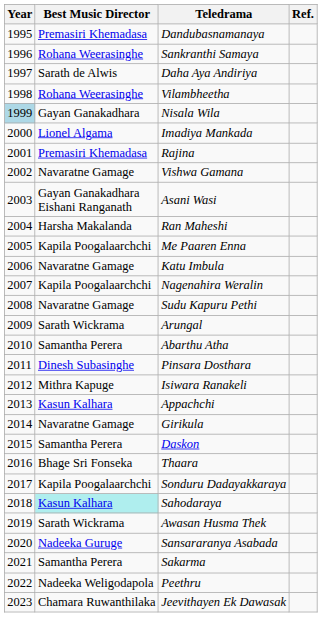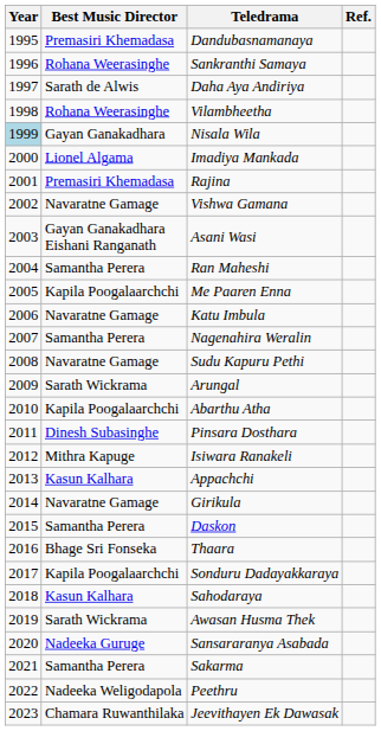Ran Maheshi | Best Music Director: Harsha Makalanda -> Samantha Perera
Nagenahira Weralin | Best Music Director: Kapila Poogalaarchchi -> Samantha Perera
Abarthu Atha | Best Music Director: Samantha Perera -> Kapila Poogalaarchchi
Sahodaraya | Best Music Director: paleturquoise background -> no background
